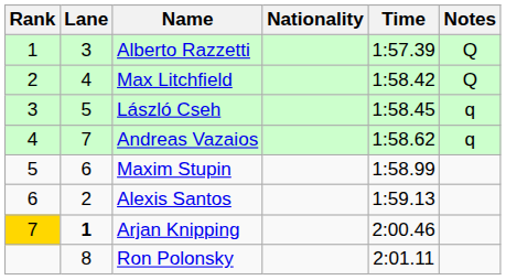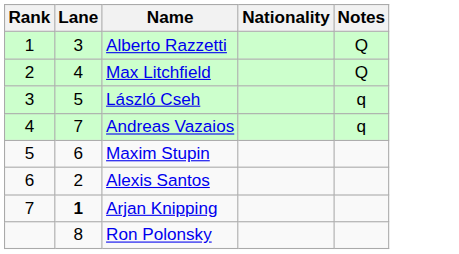- column: Time | 1:57.39 | 1:58.42 | 1:58.45 | 1:58.62 | 1:58.99 | 1:59.13 | 2:00.46 | 2:01.11
Arjan Knipping | Rank: gold background -> no background
